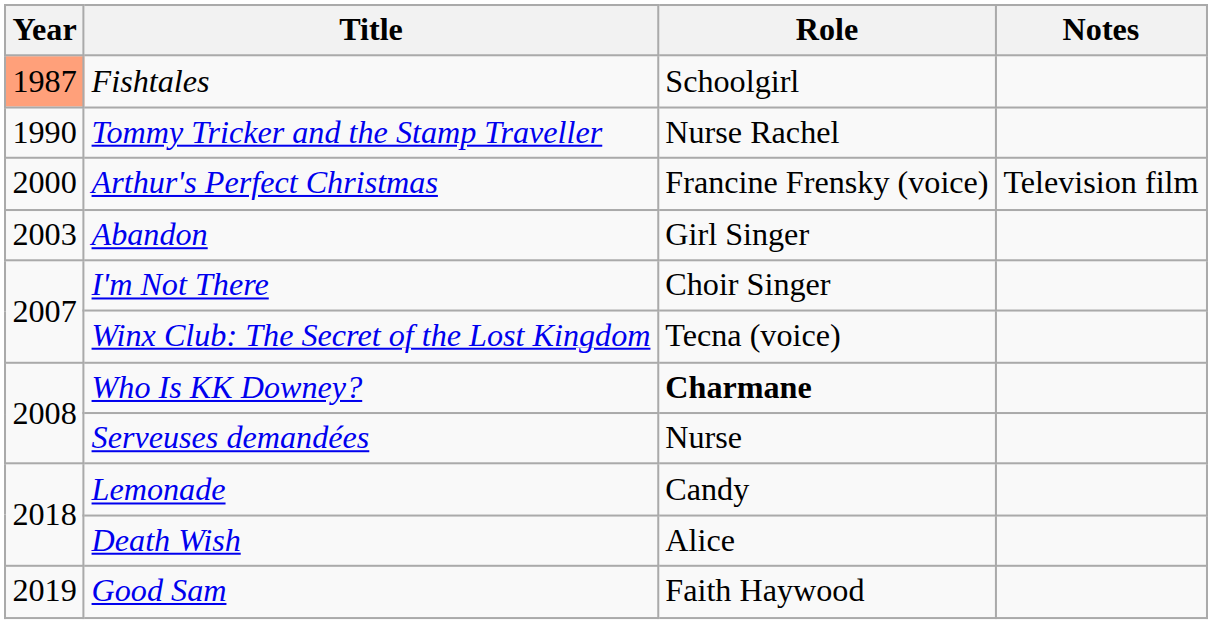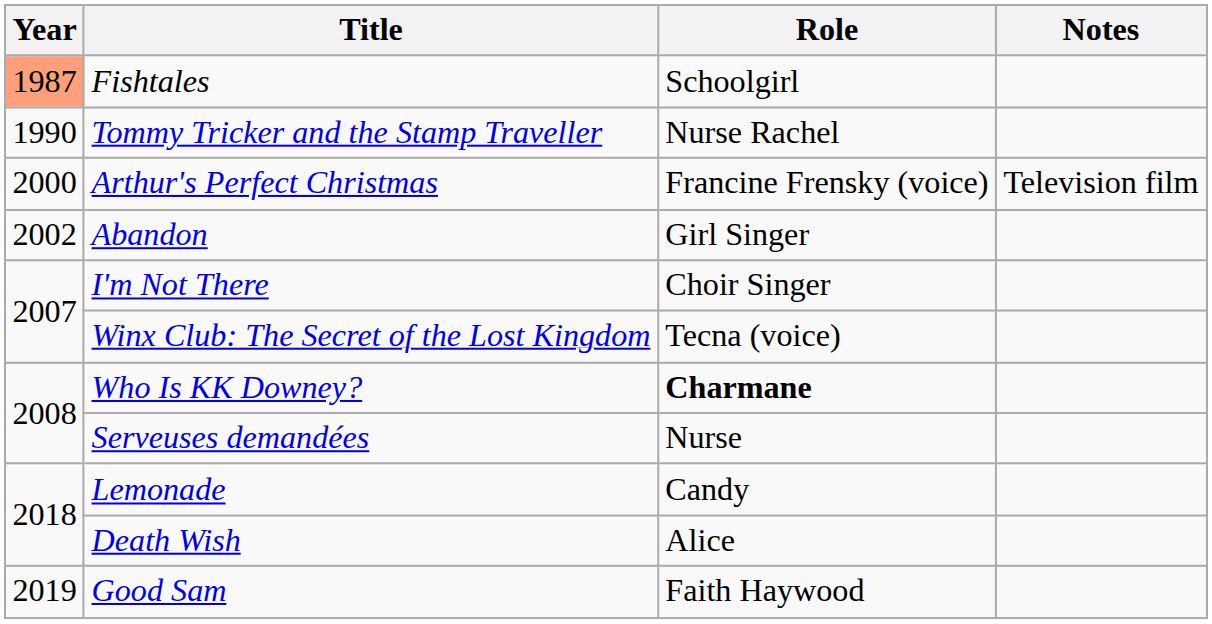Abandon | Year: 2003 -> 2002
